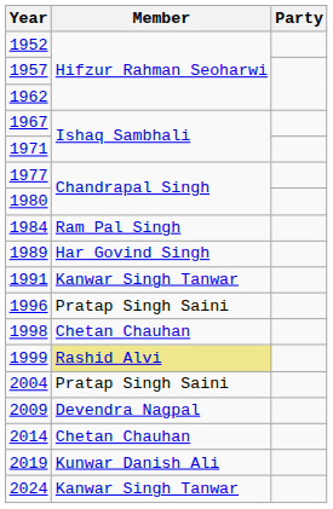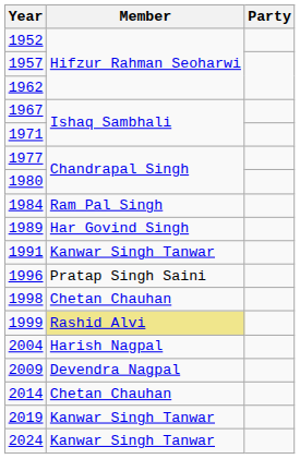2004 | Member: Pratap Singh Saini -> Harish Nagpal
2019 | Member: Kunwar Danish Ali -> Kanwar Singh Tanwar
